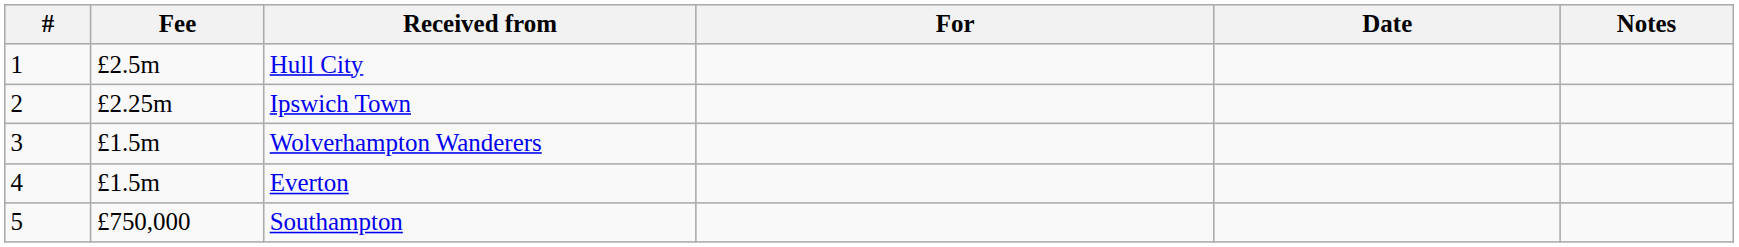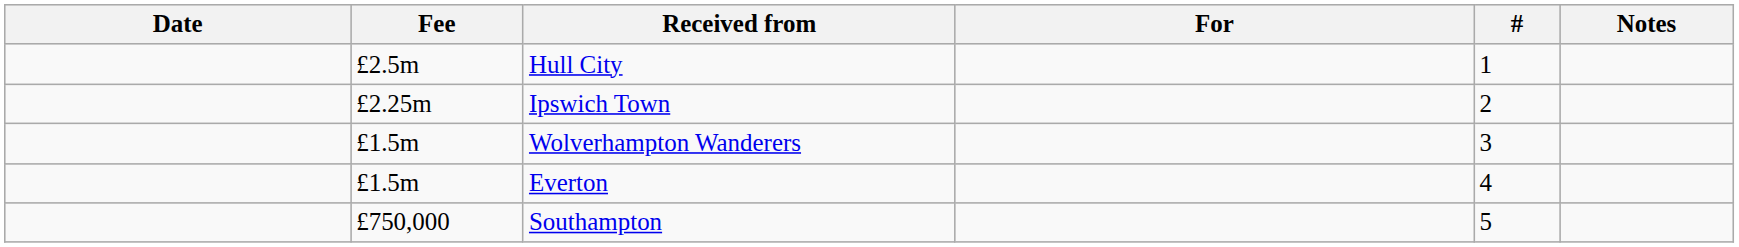columns swapped: # <-> Date
